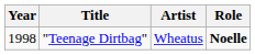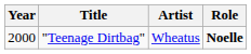"Teenage Dirtbag" | Year: 1998 -> 2000
